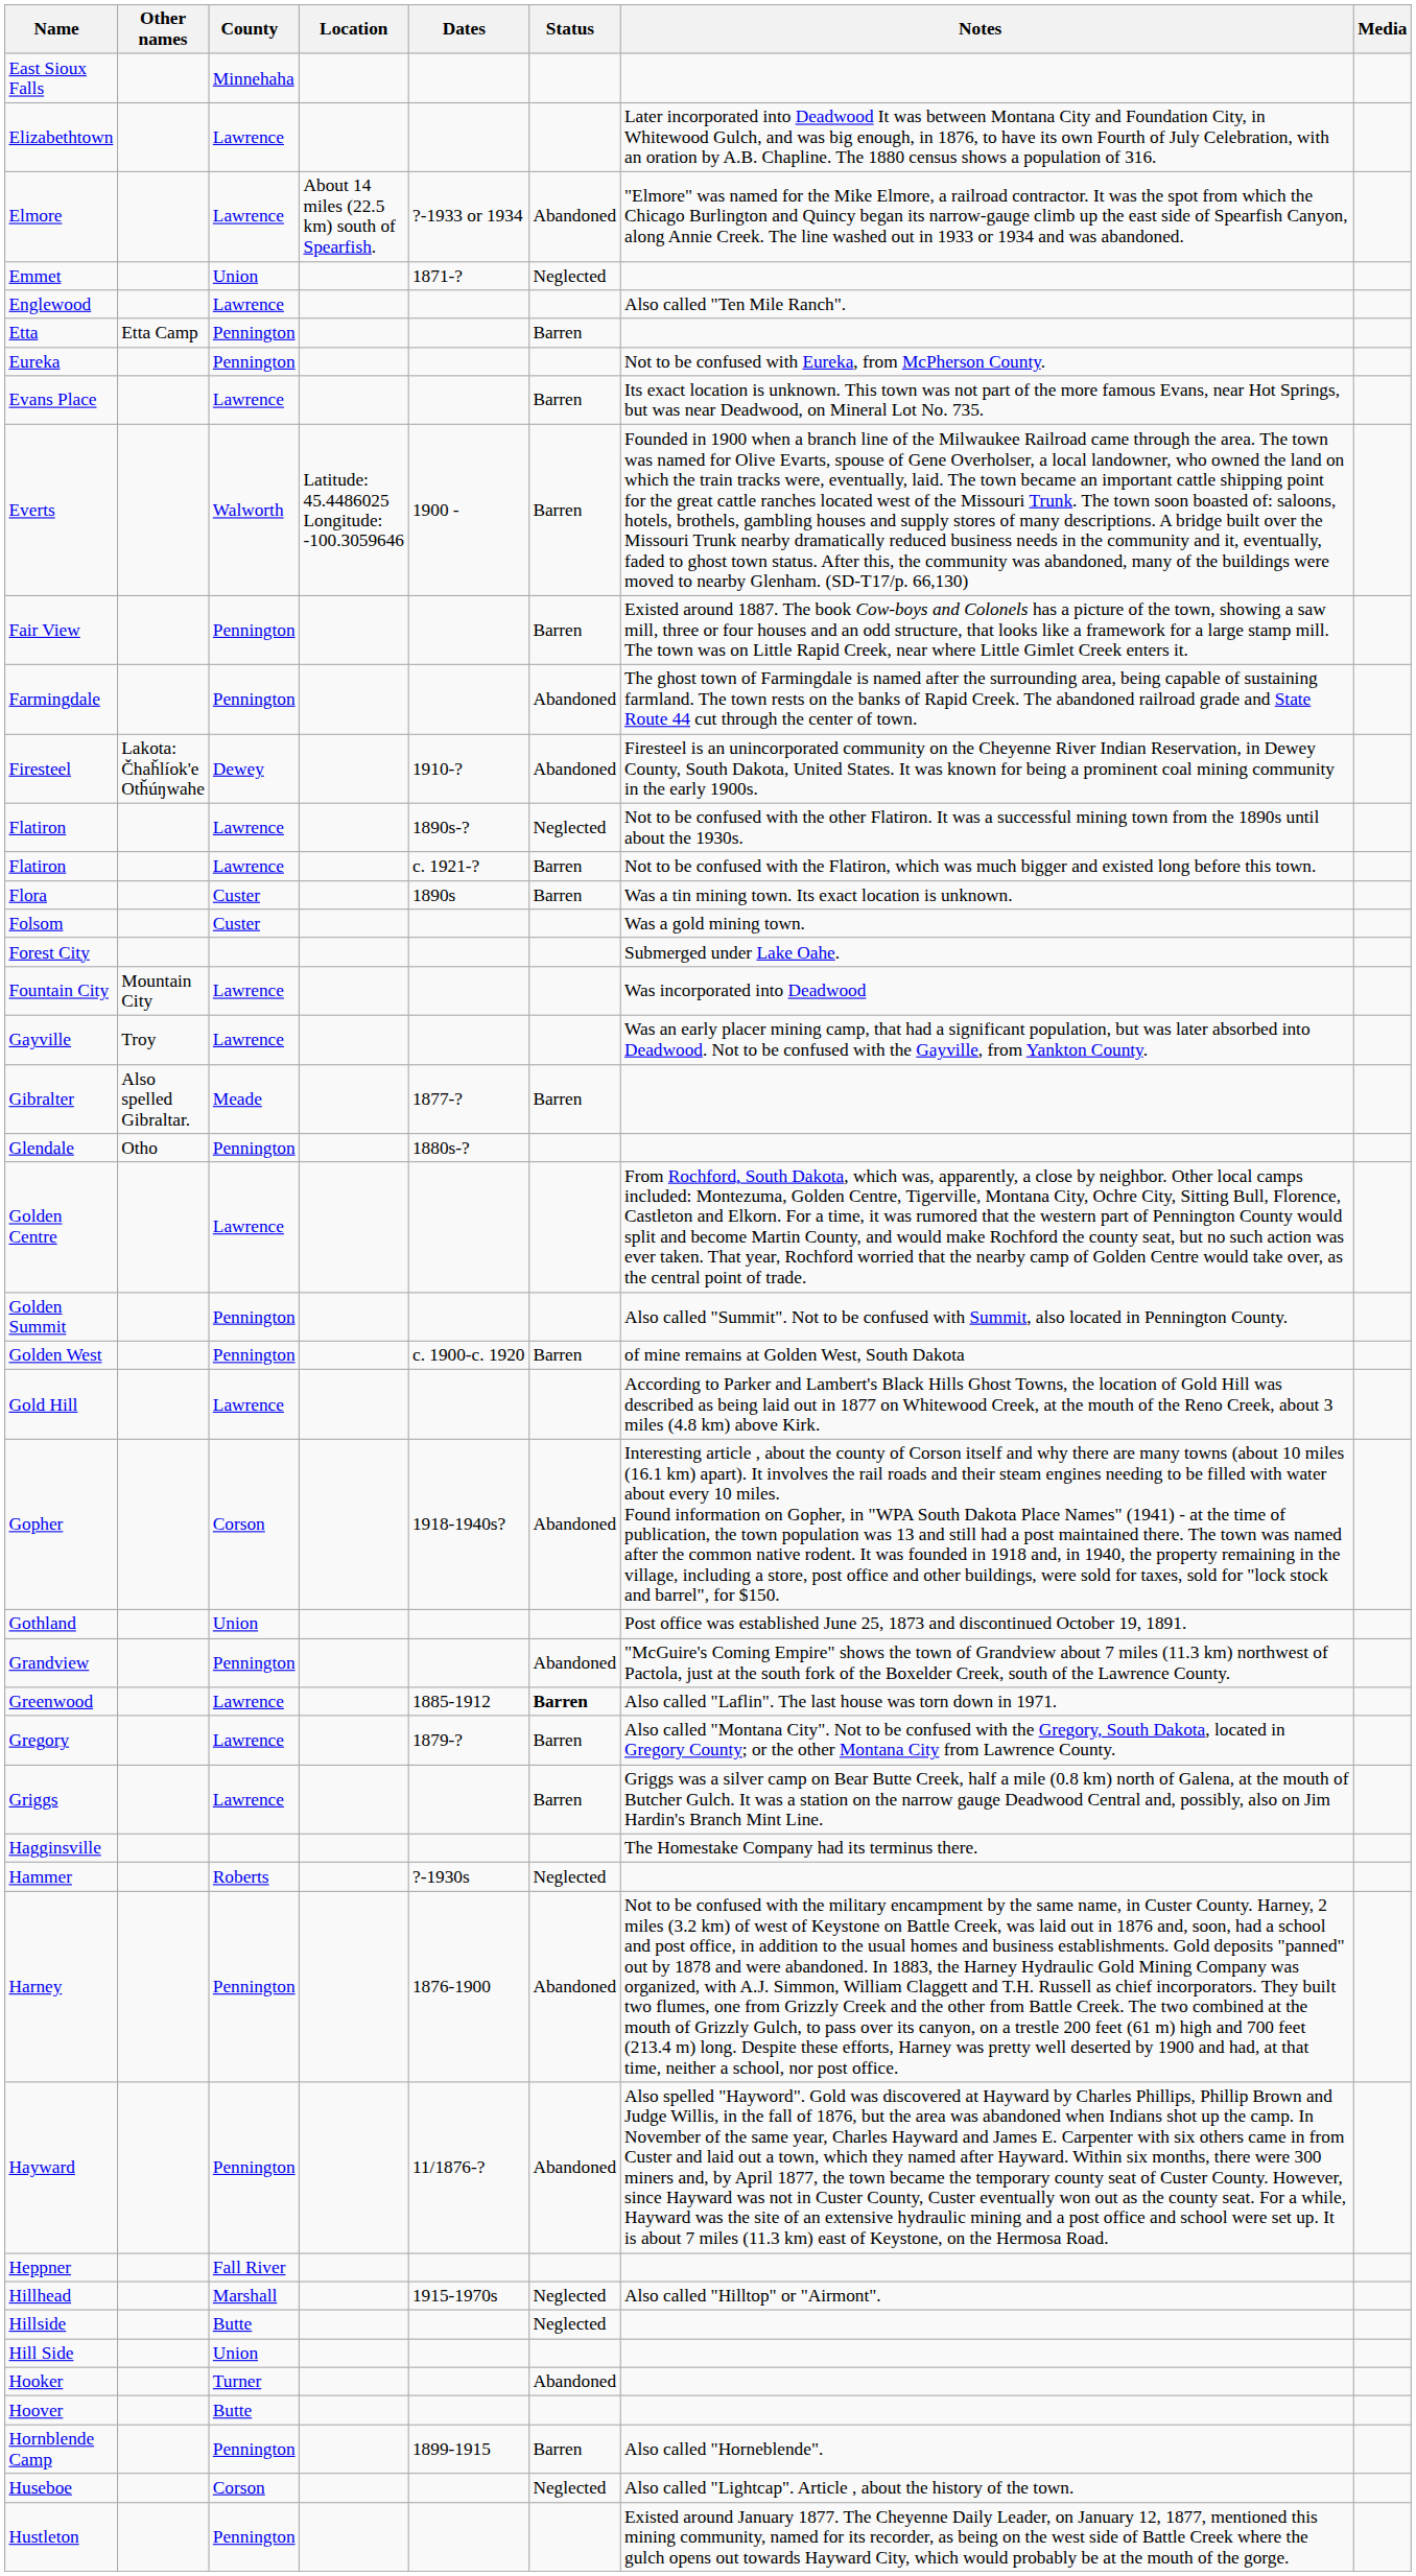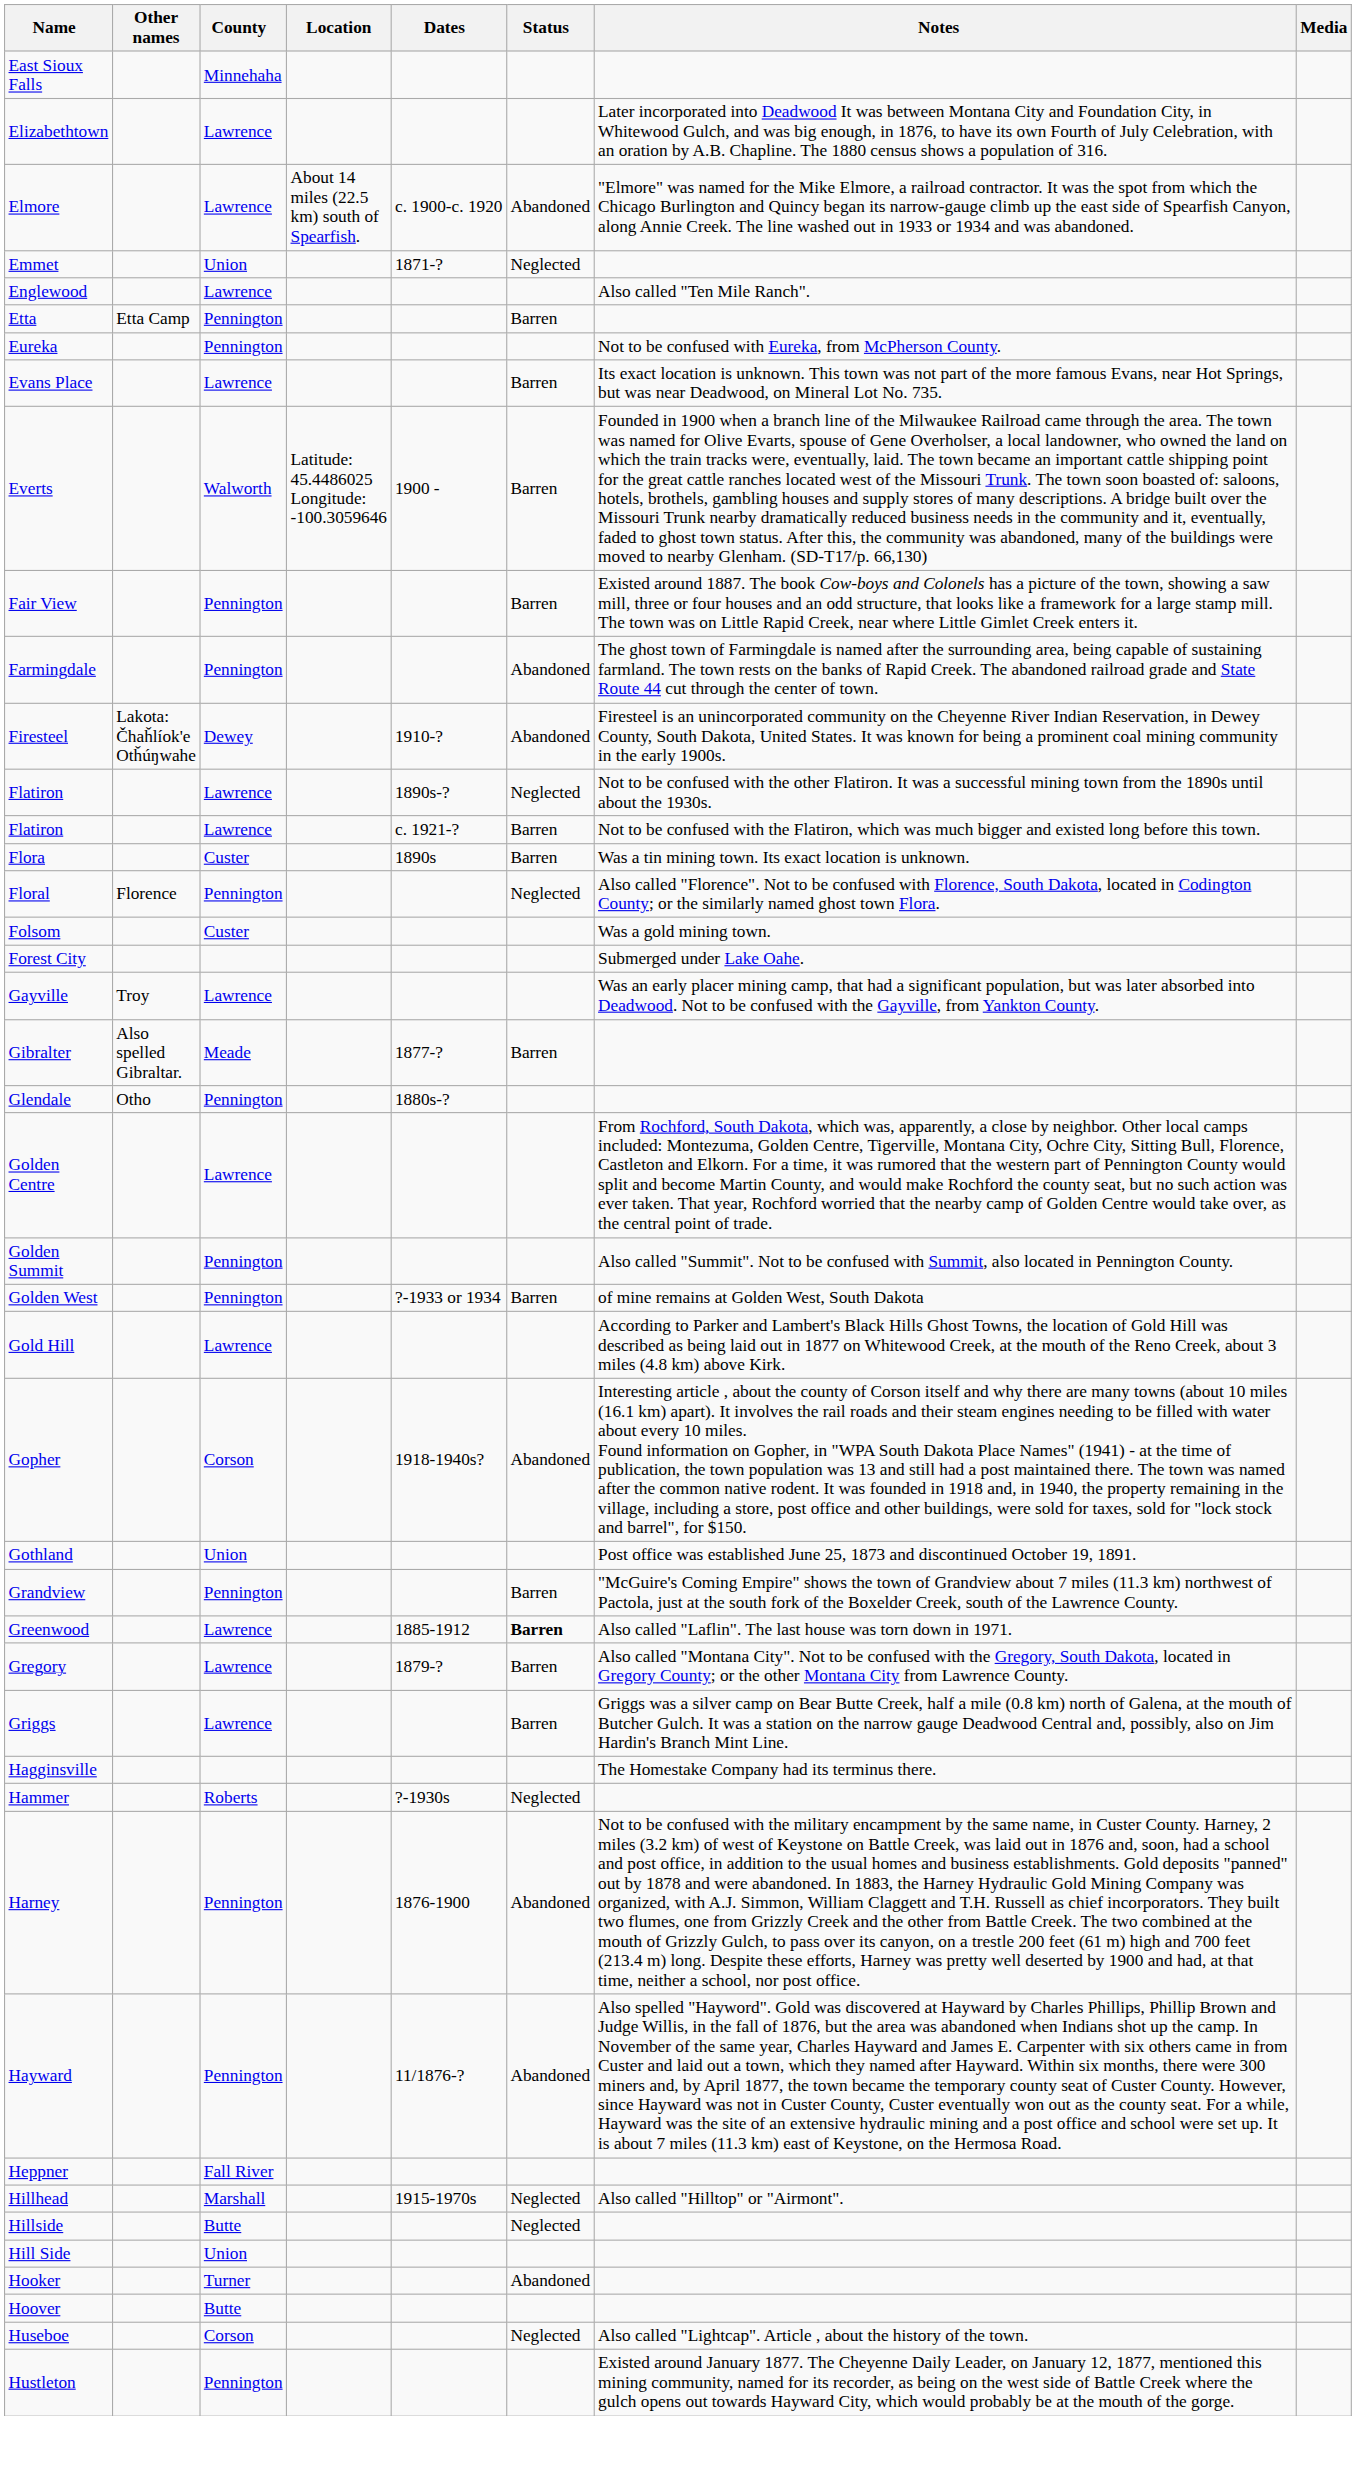Elmore | Dates: ?-1933 or 1934 -> c. 1900-c. 1920
+ row: Floral | Florence | Pennington | Neglected | Also called "Florence". Not to be confused with Florence, South Dakota, located in Codington County; or the similarly named ghost town Flora.
- row: Fountain City | Mountain City | Lawrence | Was incorporated into Deadwood
Golden West | Dates: c. 1900-c. 1920 -> ?-1933 or 1934
Grandview | Status: Abandoned -> Barren
- row: Hornblende Camp | Pennington | 1899-1915 | Barren | Also called "Horneblende".
